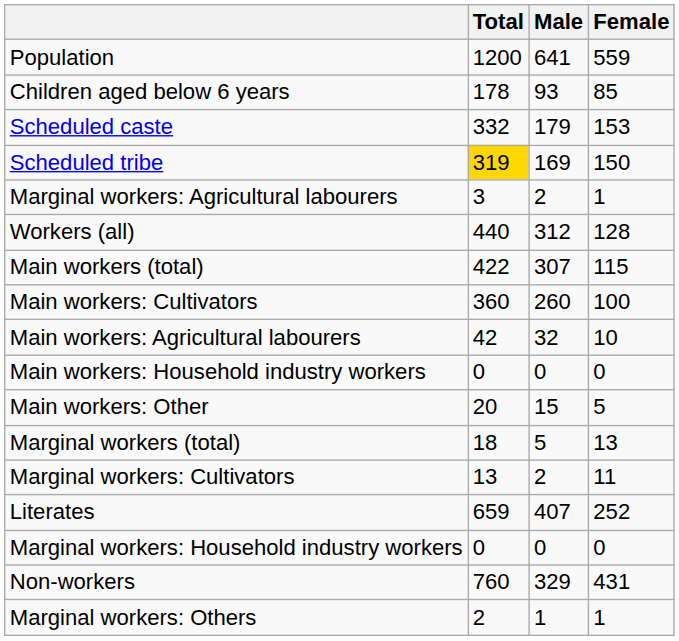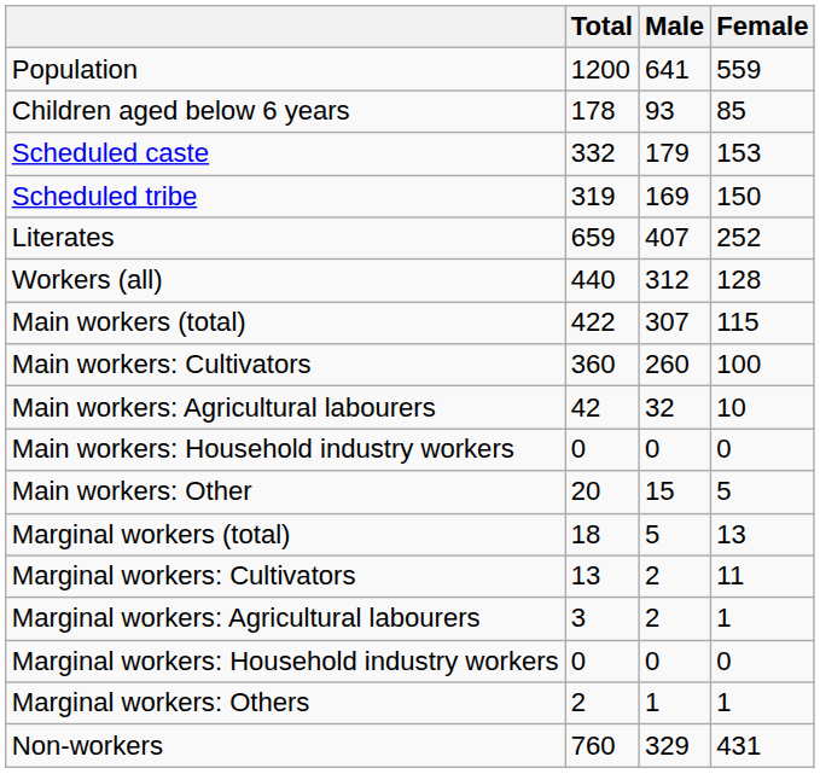Scheduled tribe | Total: gold background -> no background
rows swapped: Literates <-> Marginal workers: Agricultural labourers
rows swapped: Marginal workers: Others <-> Non-workers
